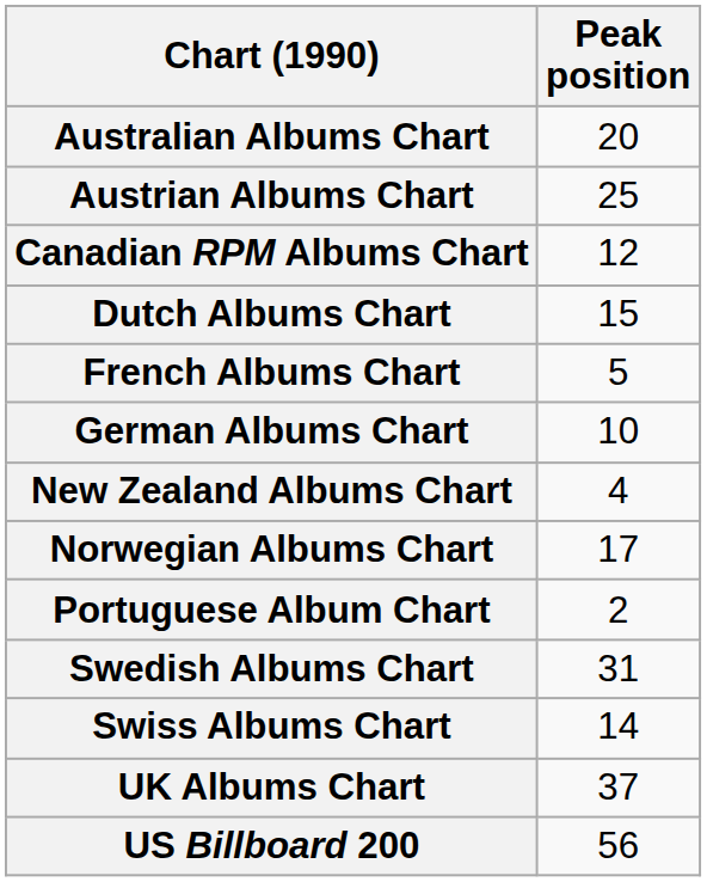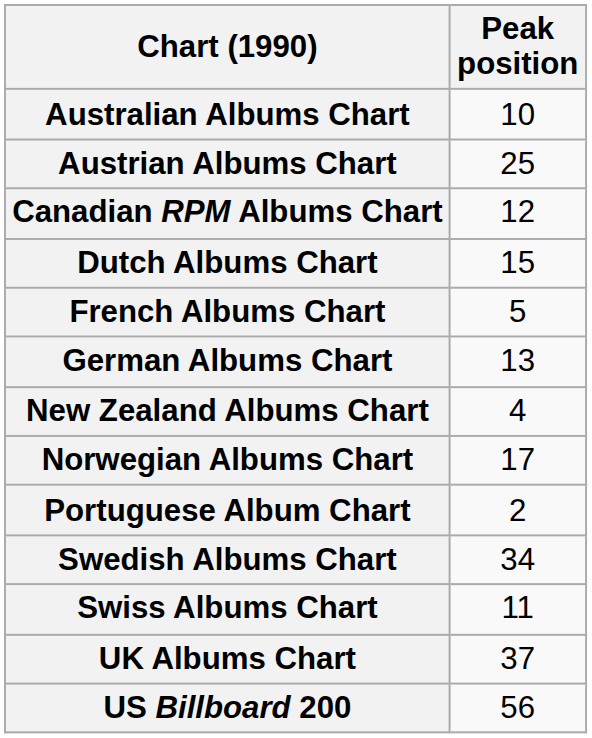Australian Albums Chart | Peak position: 20 -> 10
German Albums Chart | Peak position: 10 -> 13
Swedish Albums Chart | Peak position: 31 -> 34
Swiss Albums Chart | Peak position: 14 -> 11
